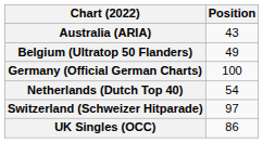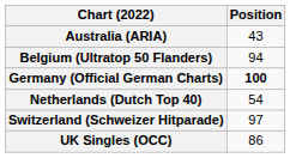Belgium (Ultratop 50 Flanders) | Position: 49 -> 94
Germany (Official German Charts) | Position: normal -> bold
